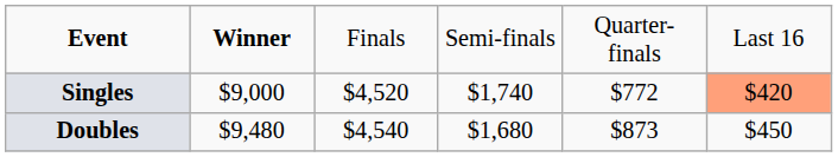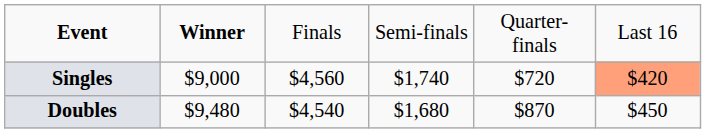Singles | column 3: $4,520 -> $4,560
Singles | column 5: $772 -> $720
Doubles | column 5: $873 -> $870
